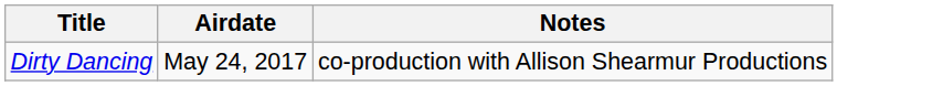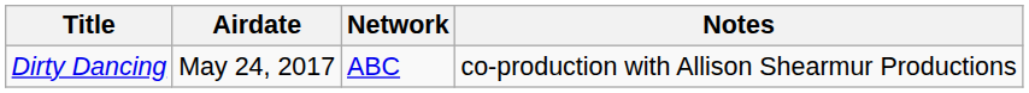+ column: Network | ABC
